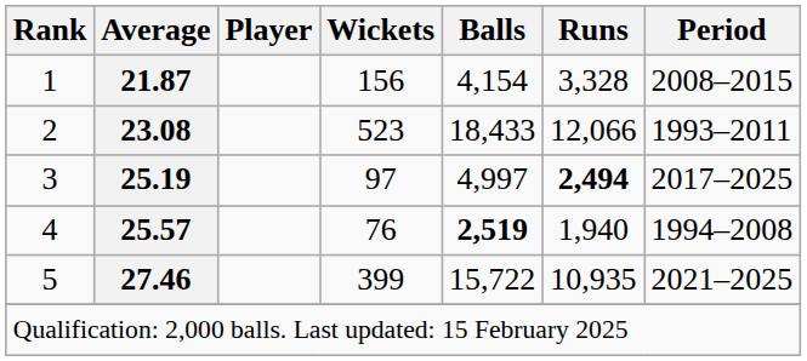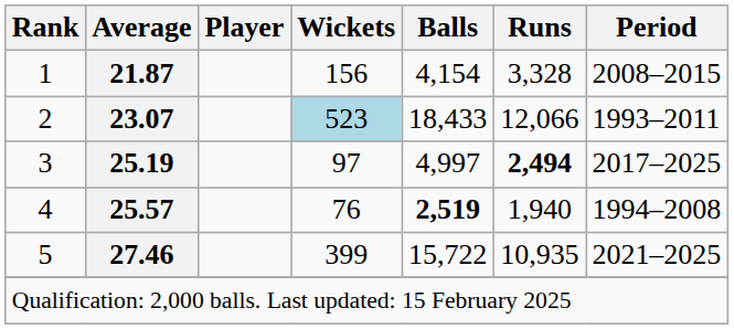2 | Average: 23.08 -> 23.07
2 | Wickets: no background -> lightblue background
